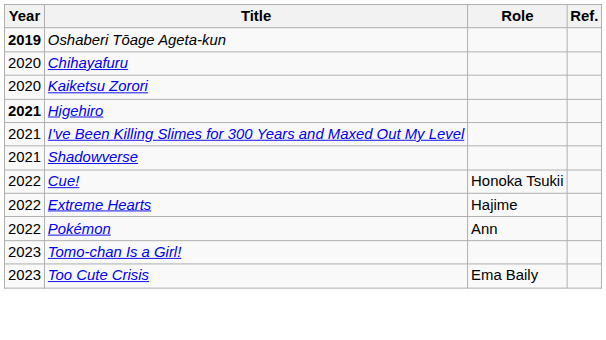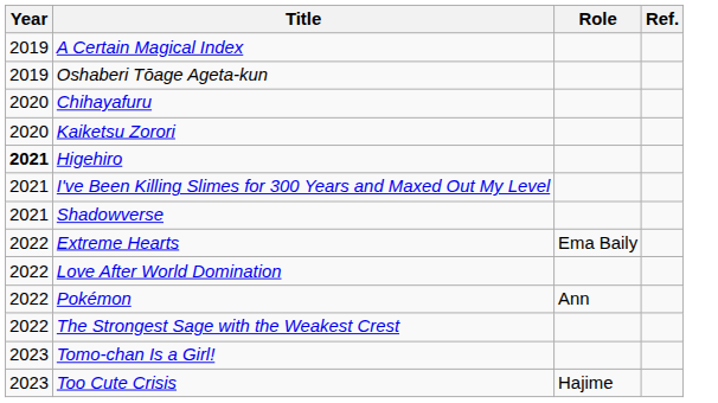+ row: 2019 | A Certain Magical Index
Oshaberi Tōage Ageta-kun | Year: bold -> normal
- row: 2022 | Cue! | Honoka Tsukii
Extreme Hearts | Role: Hajime -> Ema Baily
+ row: 2022 | Love After World Domination
+ row: 2022 | The Strongest Sage with the Weakest Crest
Too Cute Crisis | Role: Ema Baily -> Hajime
